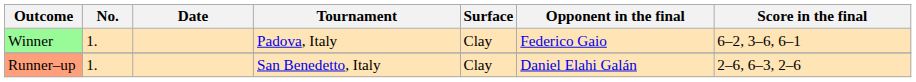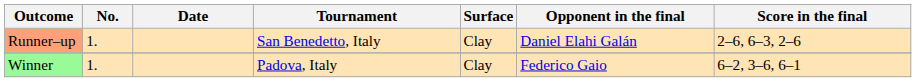rows swapped: Runner–up <-> Winner
